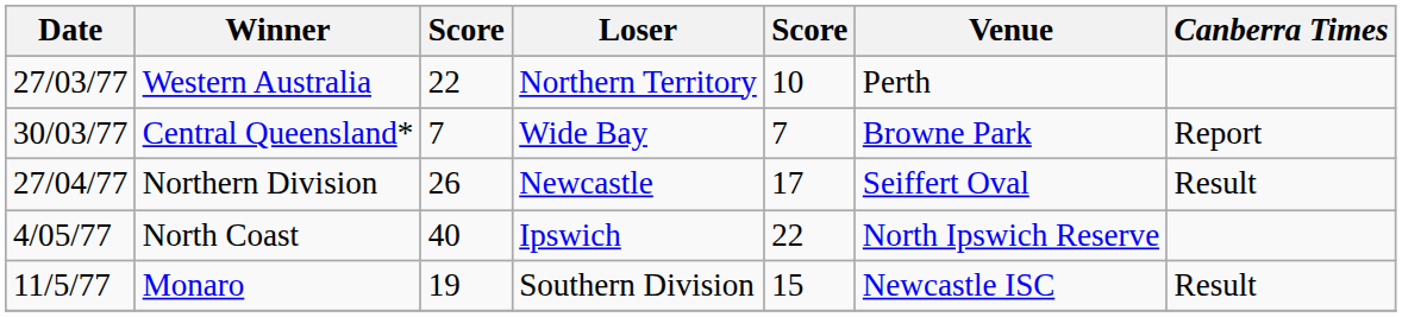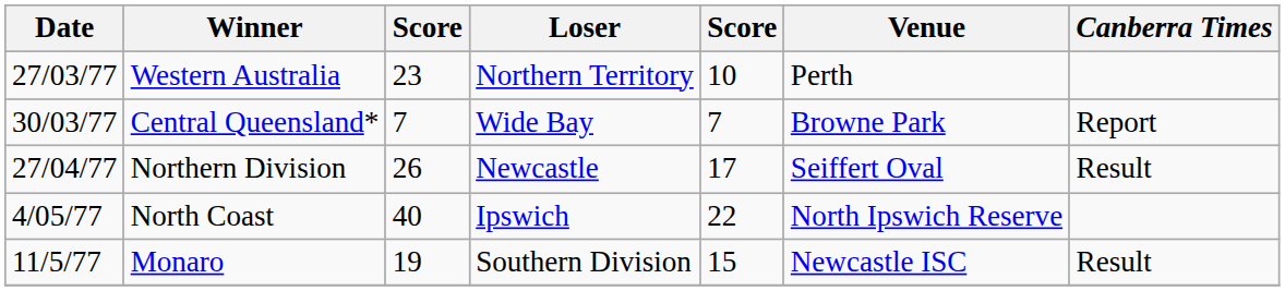Western Australia | column 3: 22 -> 23
